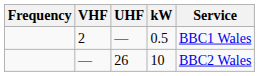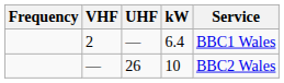2 | kW: 0.5 -> 6.4
